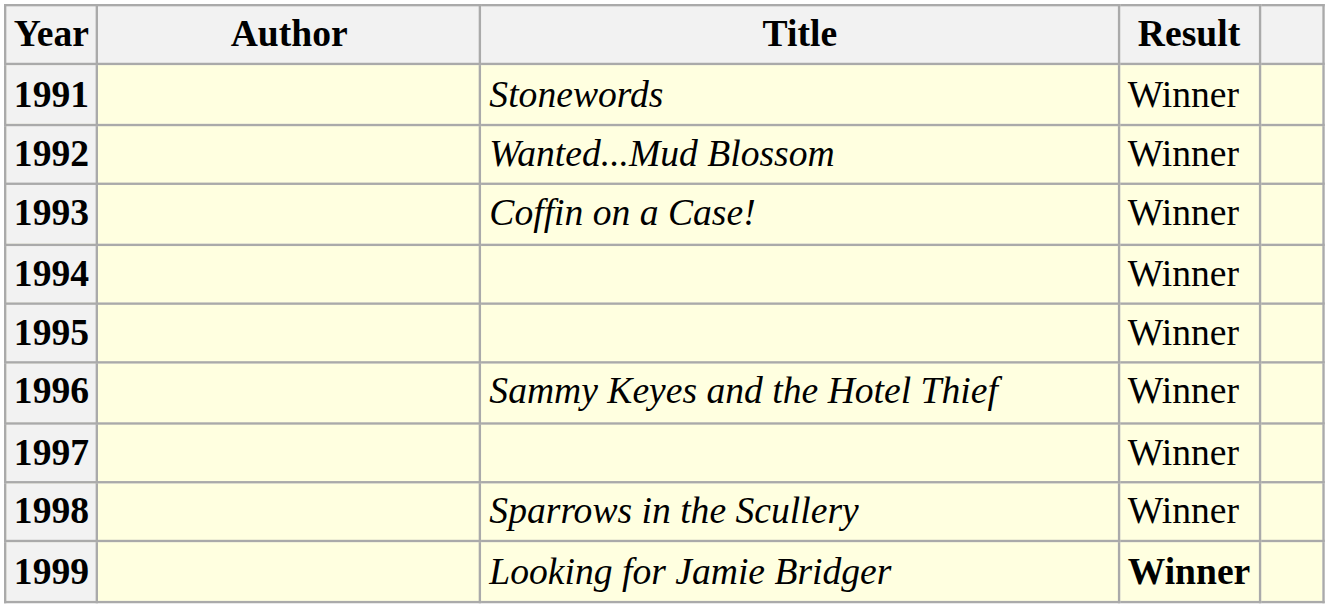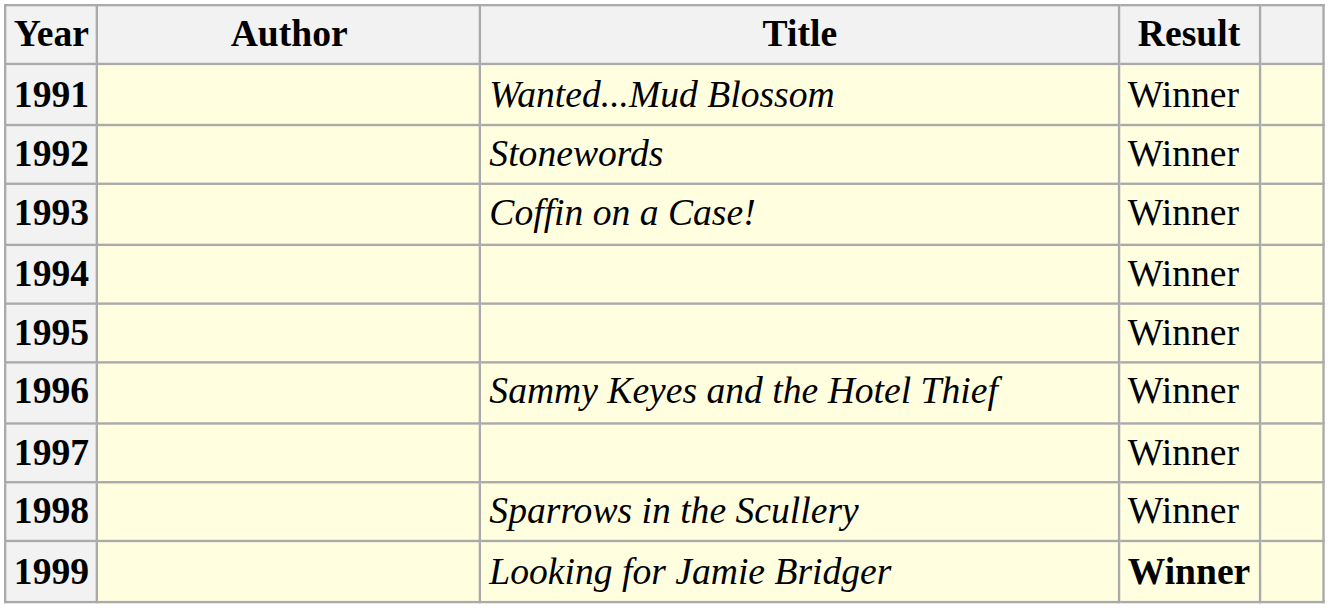1991 | Title: Stonewords -> Wanted...Mud Blossom
1992 | Title: Wanted...Mud Blossom -> Stonewords
